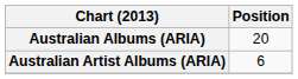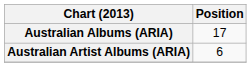Australian Albums (ARIA) | Position: 20 -> 17
